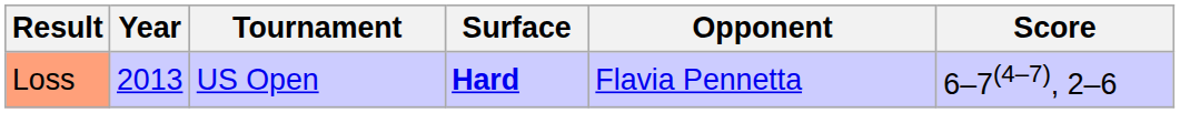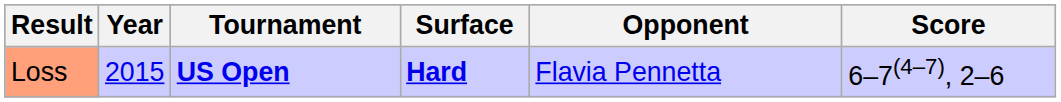Loss | Year: 2013 -> 2015
Loss | Tournament: normal -> bold
